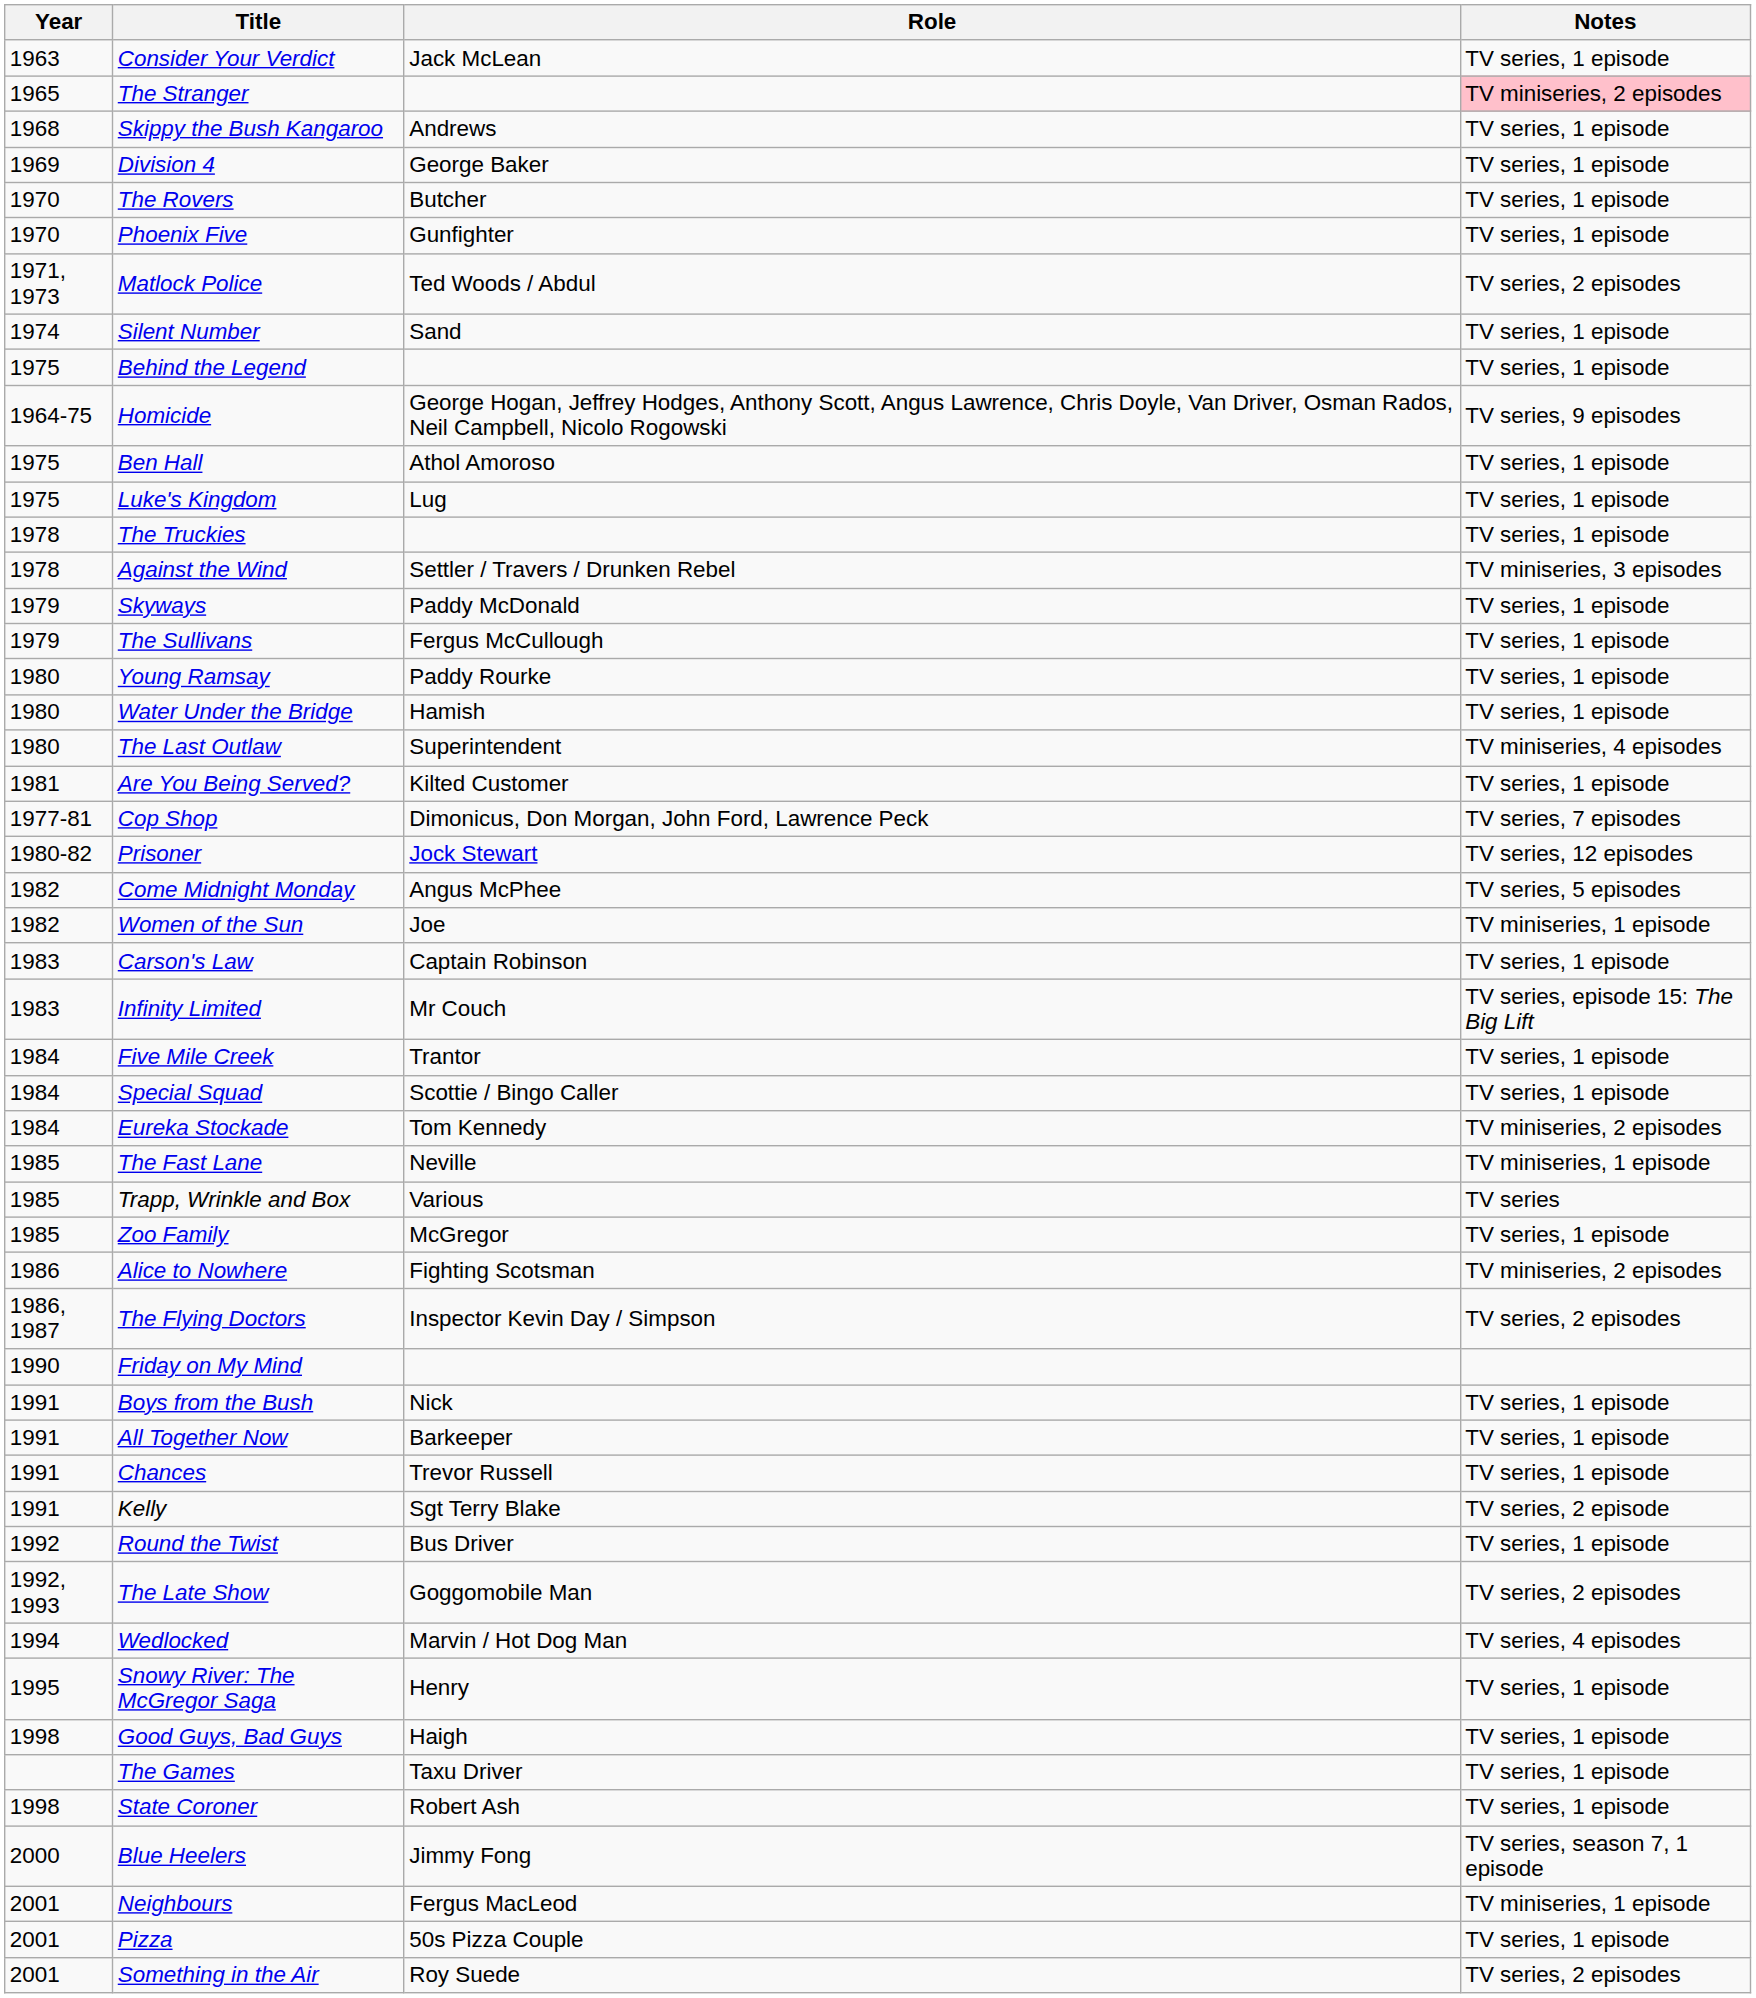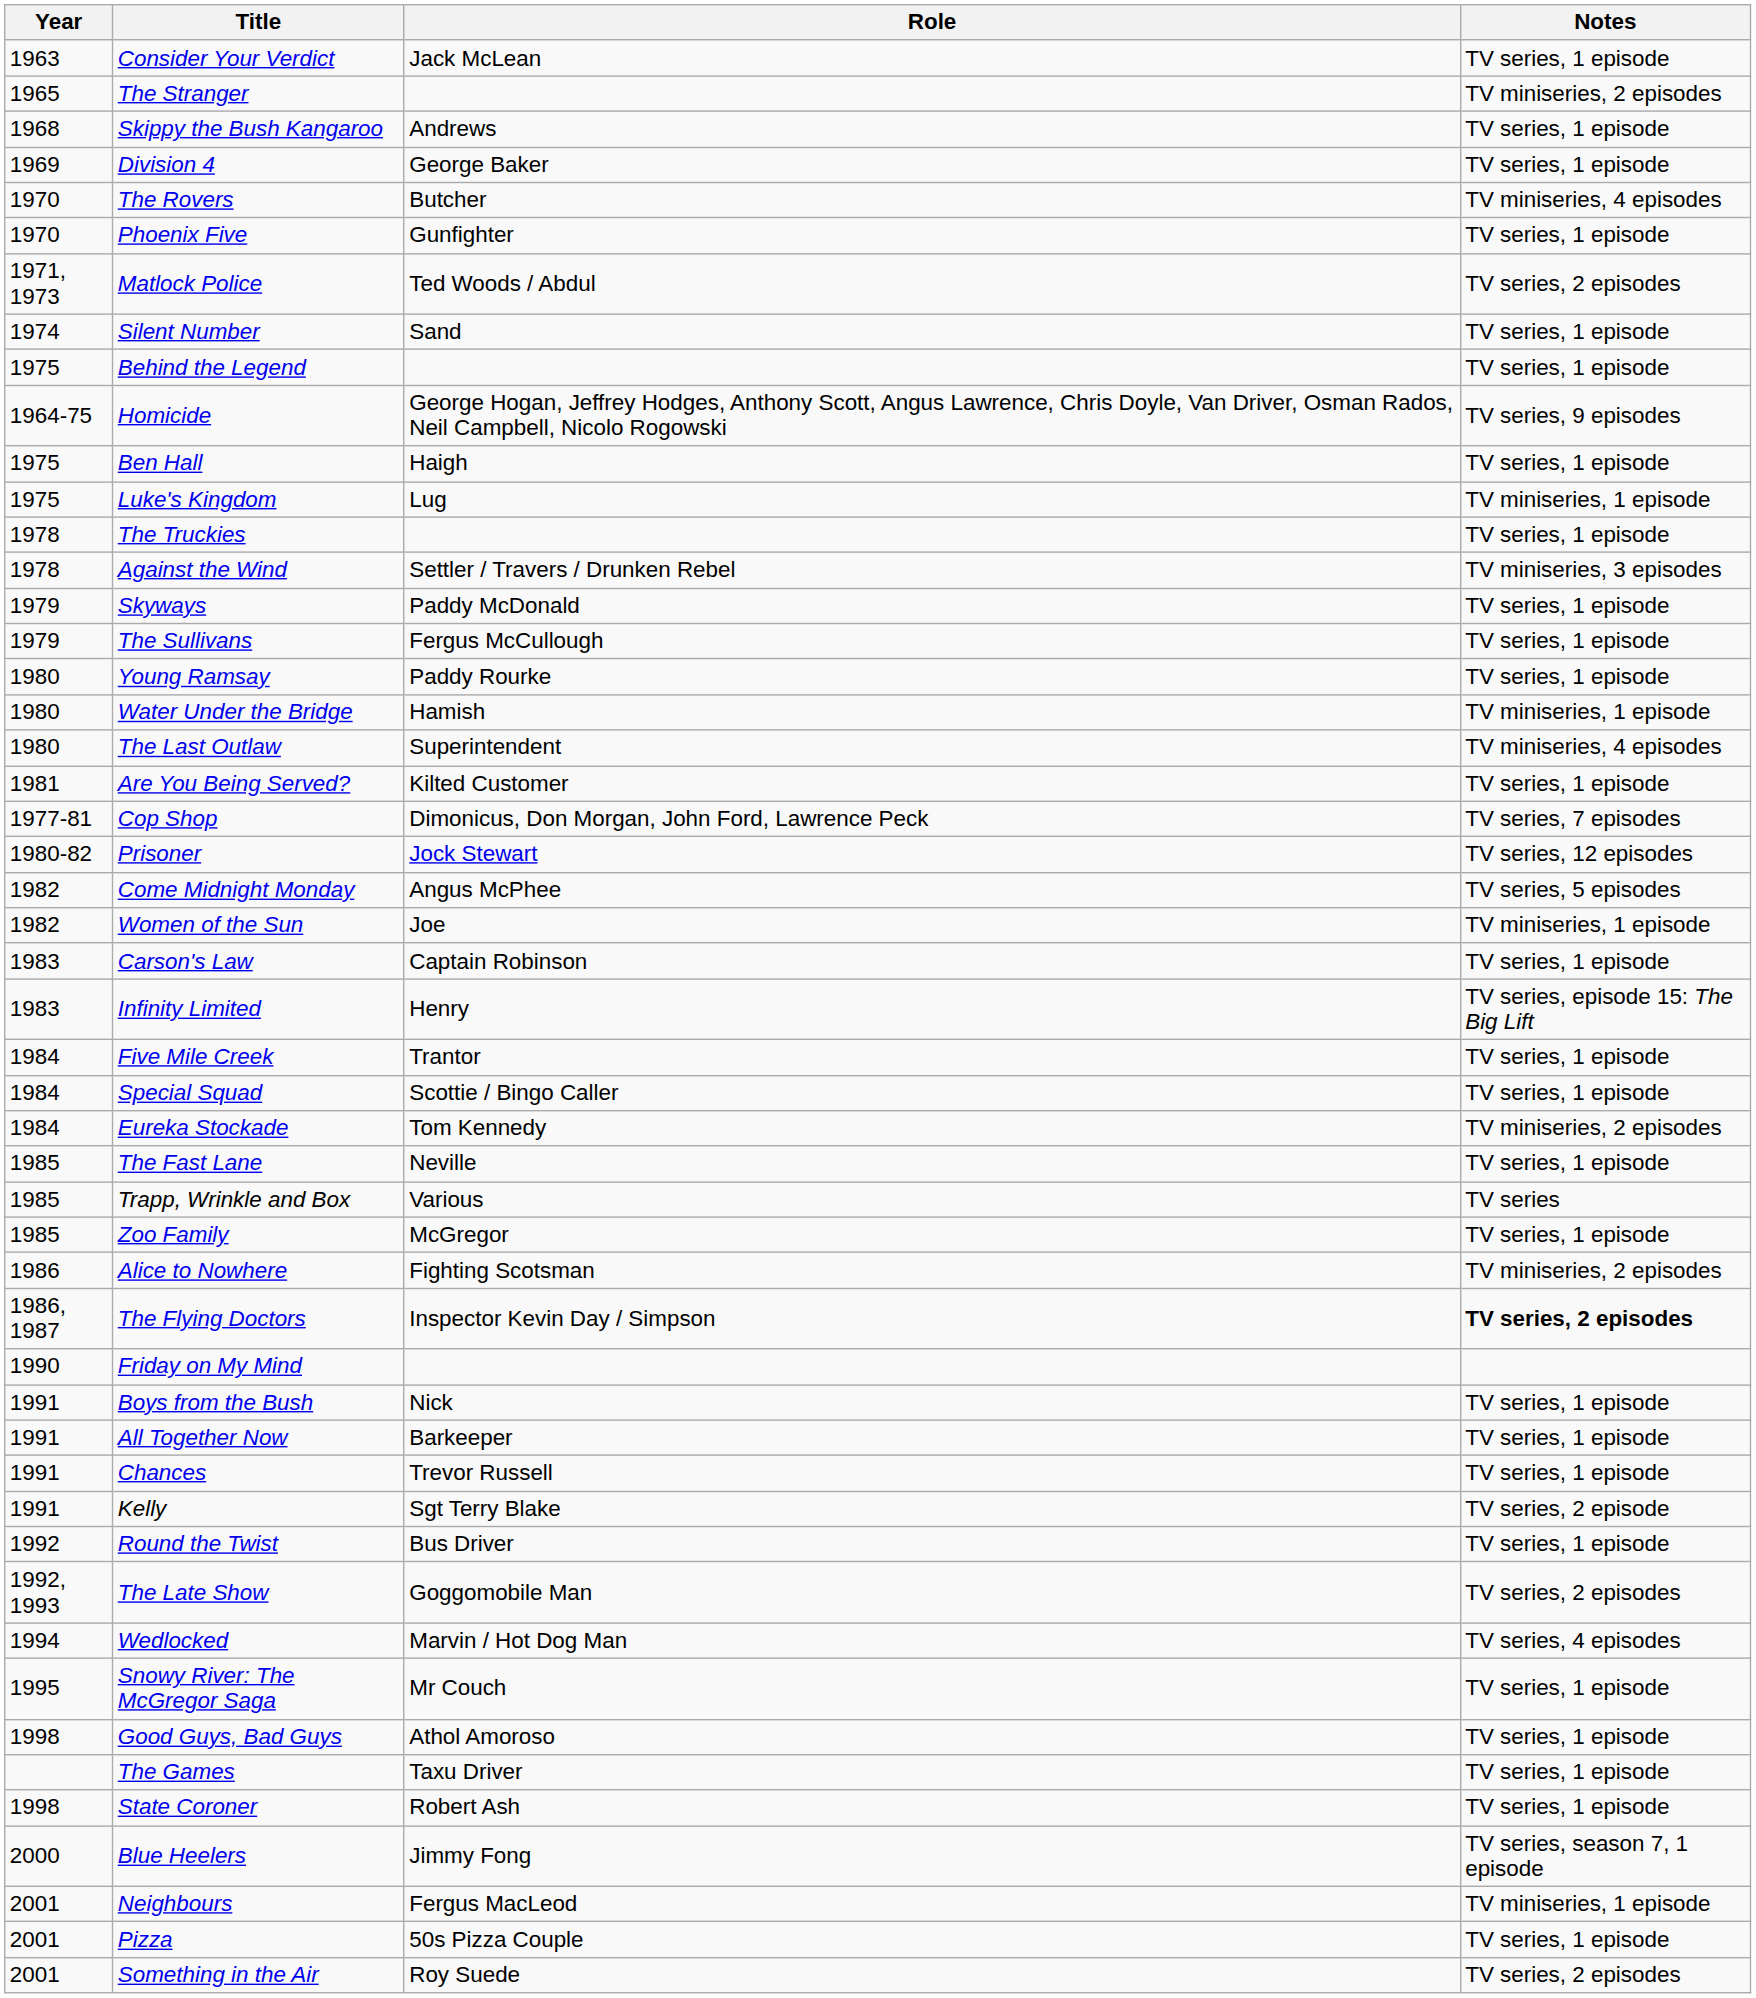The Stranger | Notes: pink background -> no background
The Rovers | Notes: TV series, 1 episode -> TV miniseries, 4 episodes
Ben Hall | Role: Athol Amoroso -> Haigh
Luke's Kingdom | Notes: TV series, 1 episode -> TV miniseries, 1 episode
Water Under the Bridge | Notes: TV series, 1 episode -> TV miniseries, 1 episode
Infinity Limited | Role: Mr Couch -> Henry
The Fast Lane | Notes: TV miniseries, 1 episode -> TV series, 1 episode
The Flying Doctors | Notes: normal -> bold
Snowy River: The McGregor Saga | Role: Henry -> Mr Couch
Good Guys, Bad Guys | Role: Haigh -> Athol Amoroso
